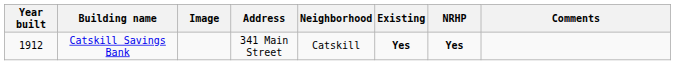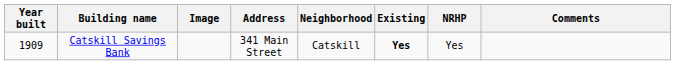Catskill Savings Bank | Year built: 1912 -> 1909
Catskill Savings Bank | NRHP: bold -> normal
